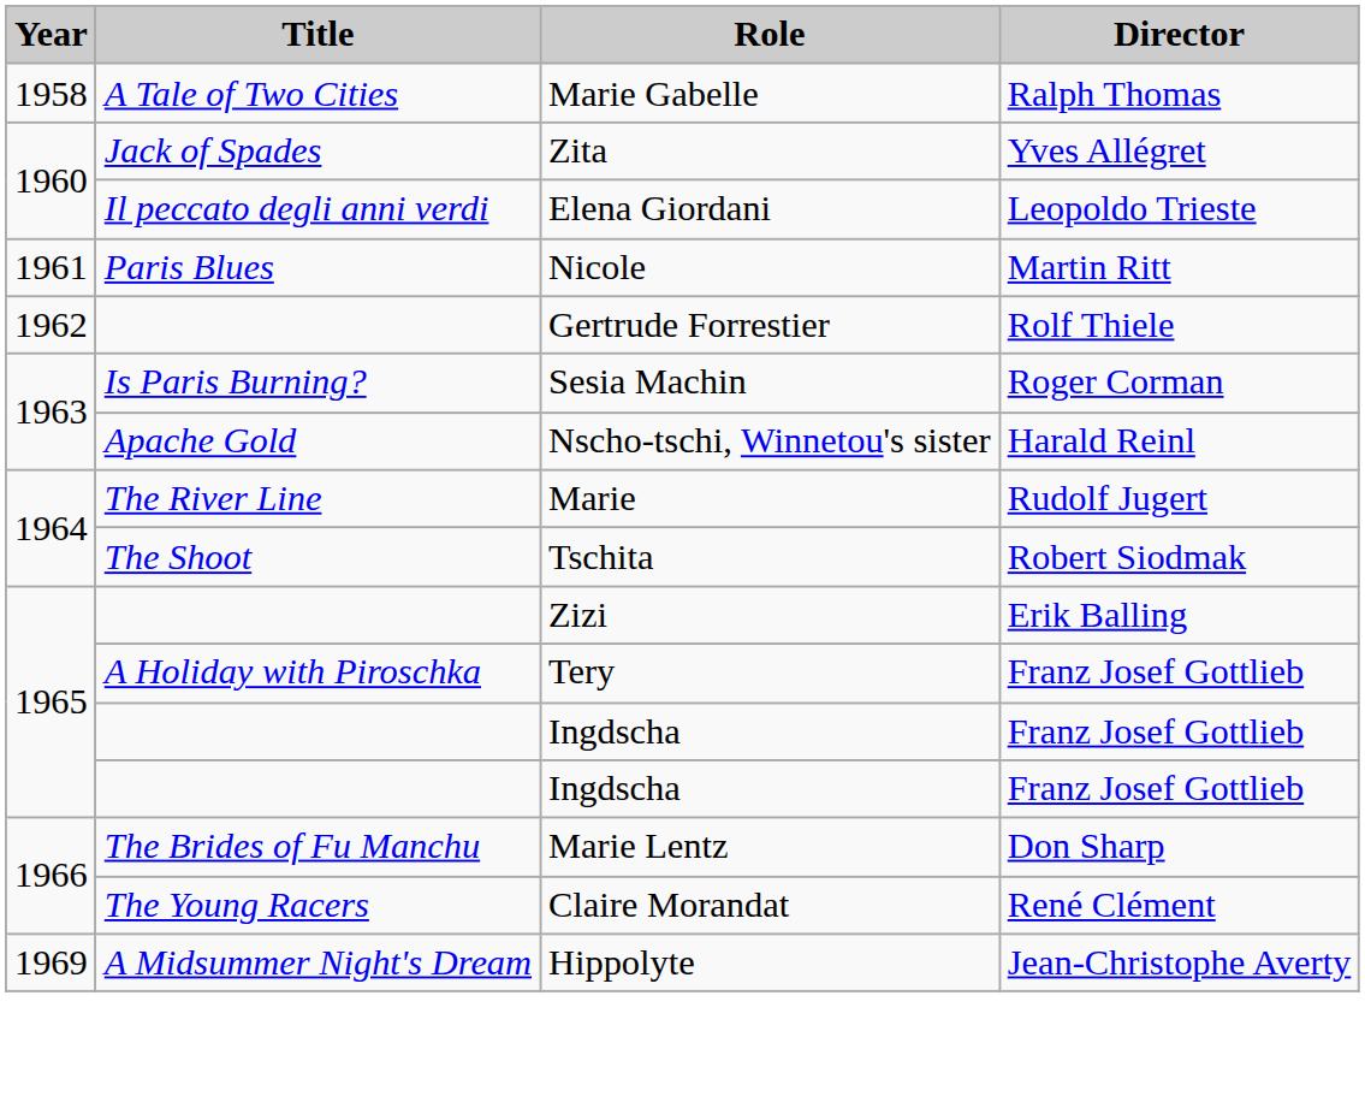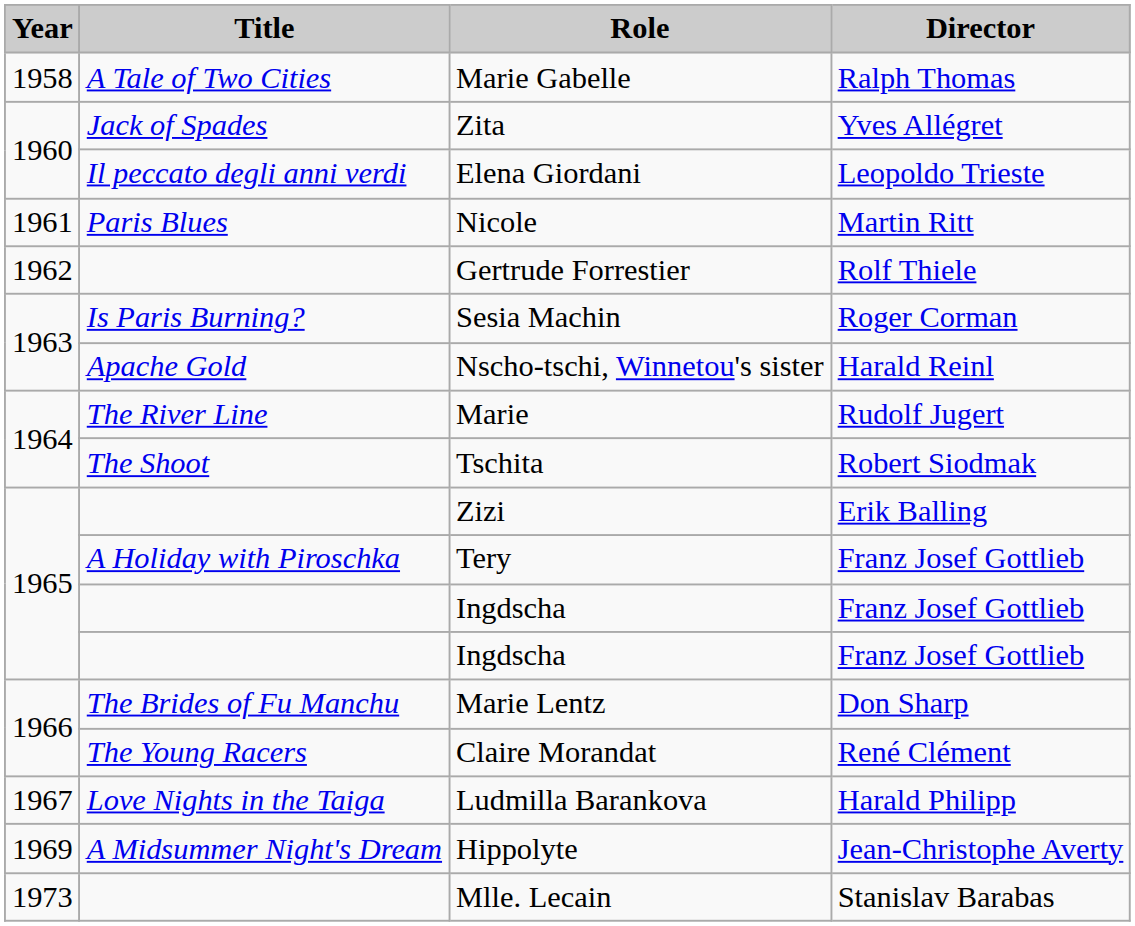+ row: 1967 | Love Nights in the Taiga | Ludmilla Barankova | Harald Philipp
+ row: 1973 | Mlle. Lecain | Stanislav Barabas
